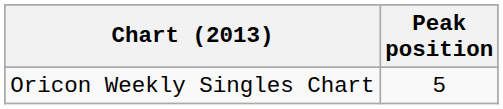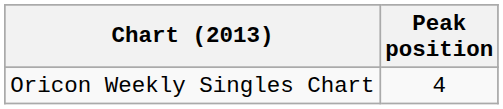Oricon Weekly Singles Chart | Peak position: 5 -> 4
